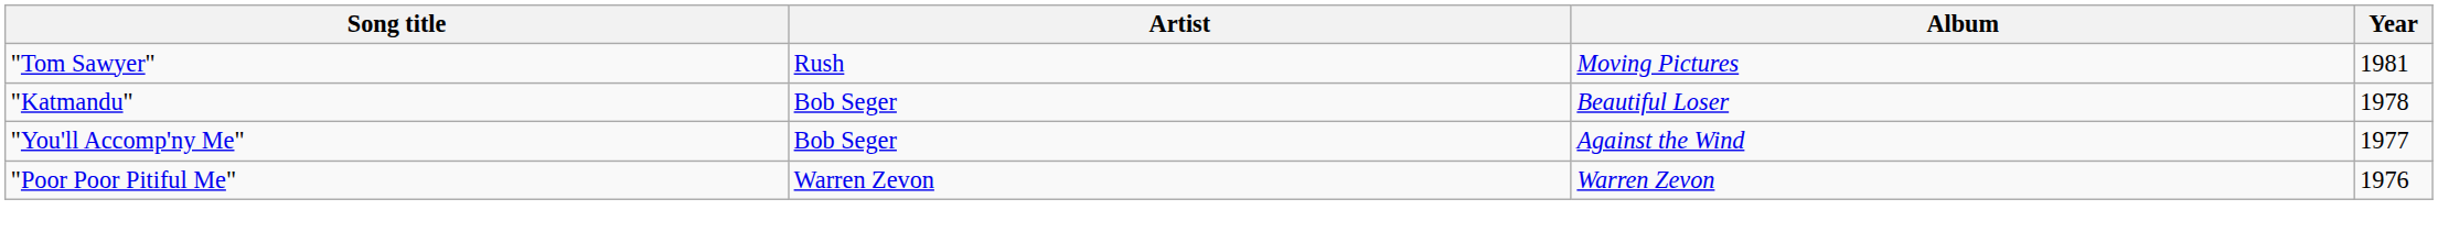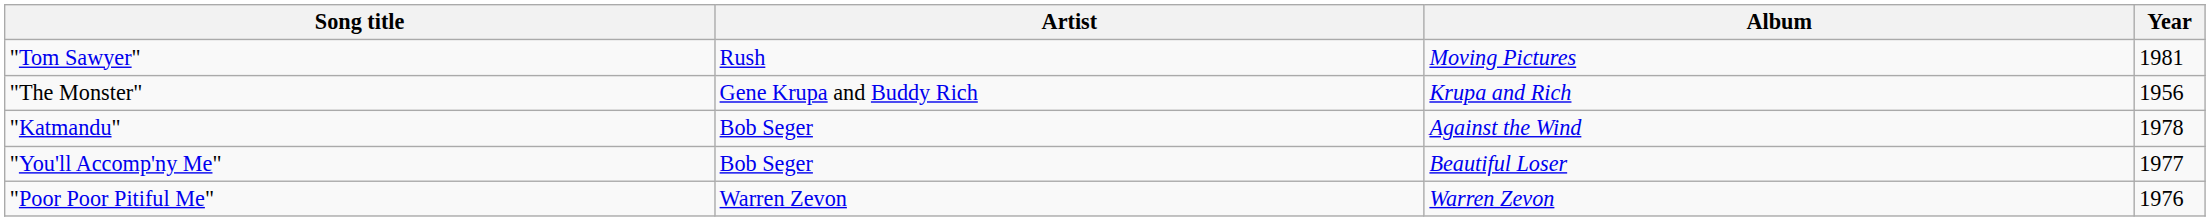+ row: "The Monster" | Gene Krupa and Buddy Rich | Krupa and Rich | 1956
"Katmandu" | Album: Beautiful Loser -> Against the Wind
"You'll Accomp'ny Me" | Album: Against the Wind -> Beautiful Loser
